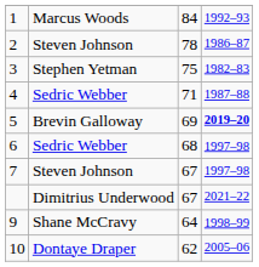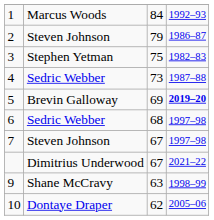2 | column 3: 78 -> 79
4 | column 3: 71 -> 73
9 | column 3: 64 -> 63
